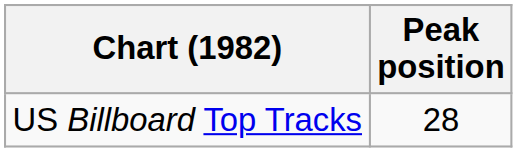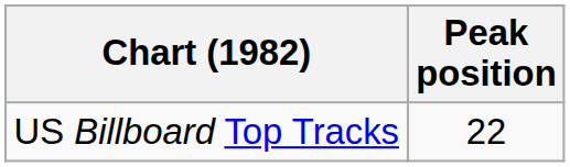US Billboard Top Tracks | Peak position: 28 -> 22
